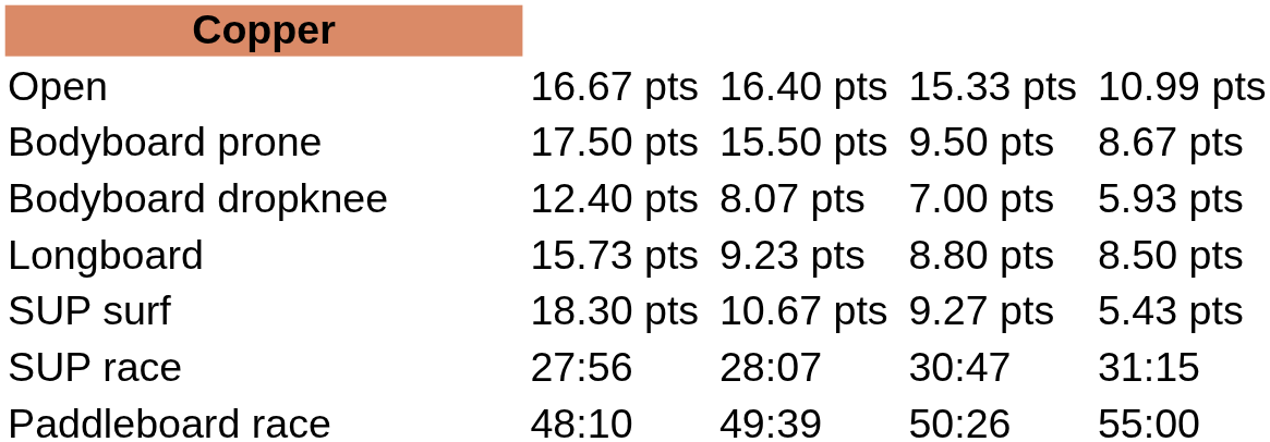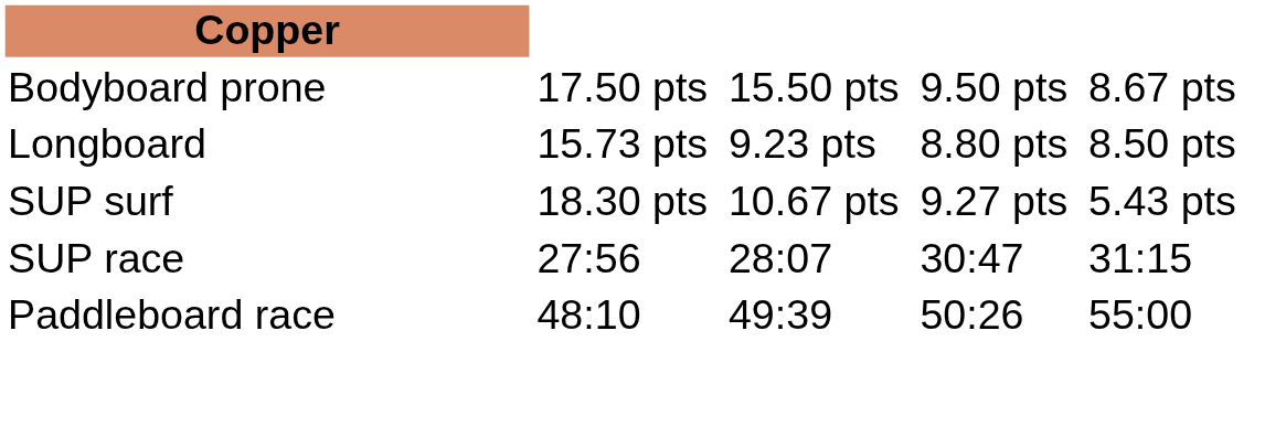- row: Open | 16.67 pts | 16.40 pts | 15.33 pts | 10.99 pts
- row: Bodyboard dropknee | 12.40 pts | 8.07 pts | 7.00 pts | 5.93 pts
